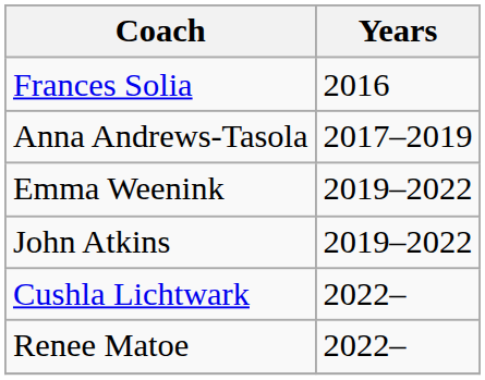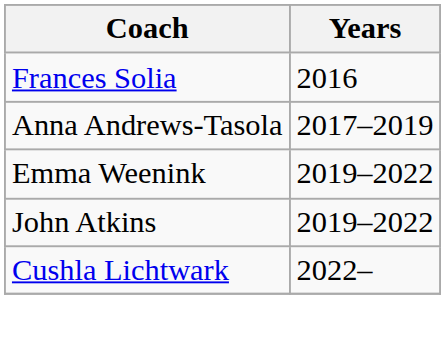- row: Renee Matoe | 2022–
